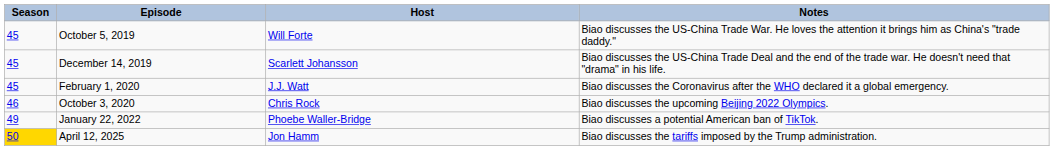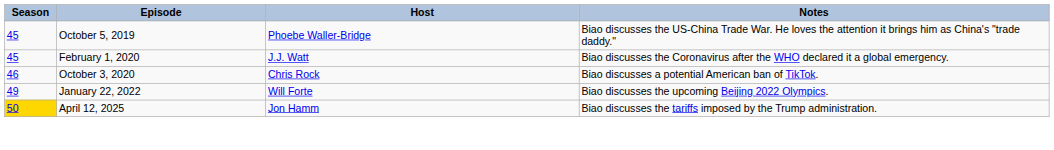October 5, 2019 | Host: Will Forte -> Phoebe Waller-Bridge
- row: 45 | December 14, 2019 | Scarlett Johansson | Biao discusses the US-China Trade Deal and the end of the trade war. He doesn't need that "drama" in his life.
October 3, 2020 | Notes: Biao discusses the upcoming Beijing 2022 Olympics. -> Biao discusses a potential American ban of TikTok.
January 22, 2022 | Host: Phoebe Waller-Bridge -> Will Forte
January 22, 2022 | Notes: Biao discusses a potential American ban of TikTok. -> Biao discusses the upcoming Beijing 2022 Olympics.
